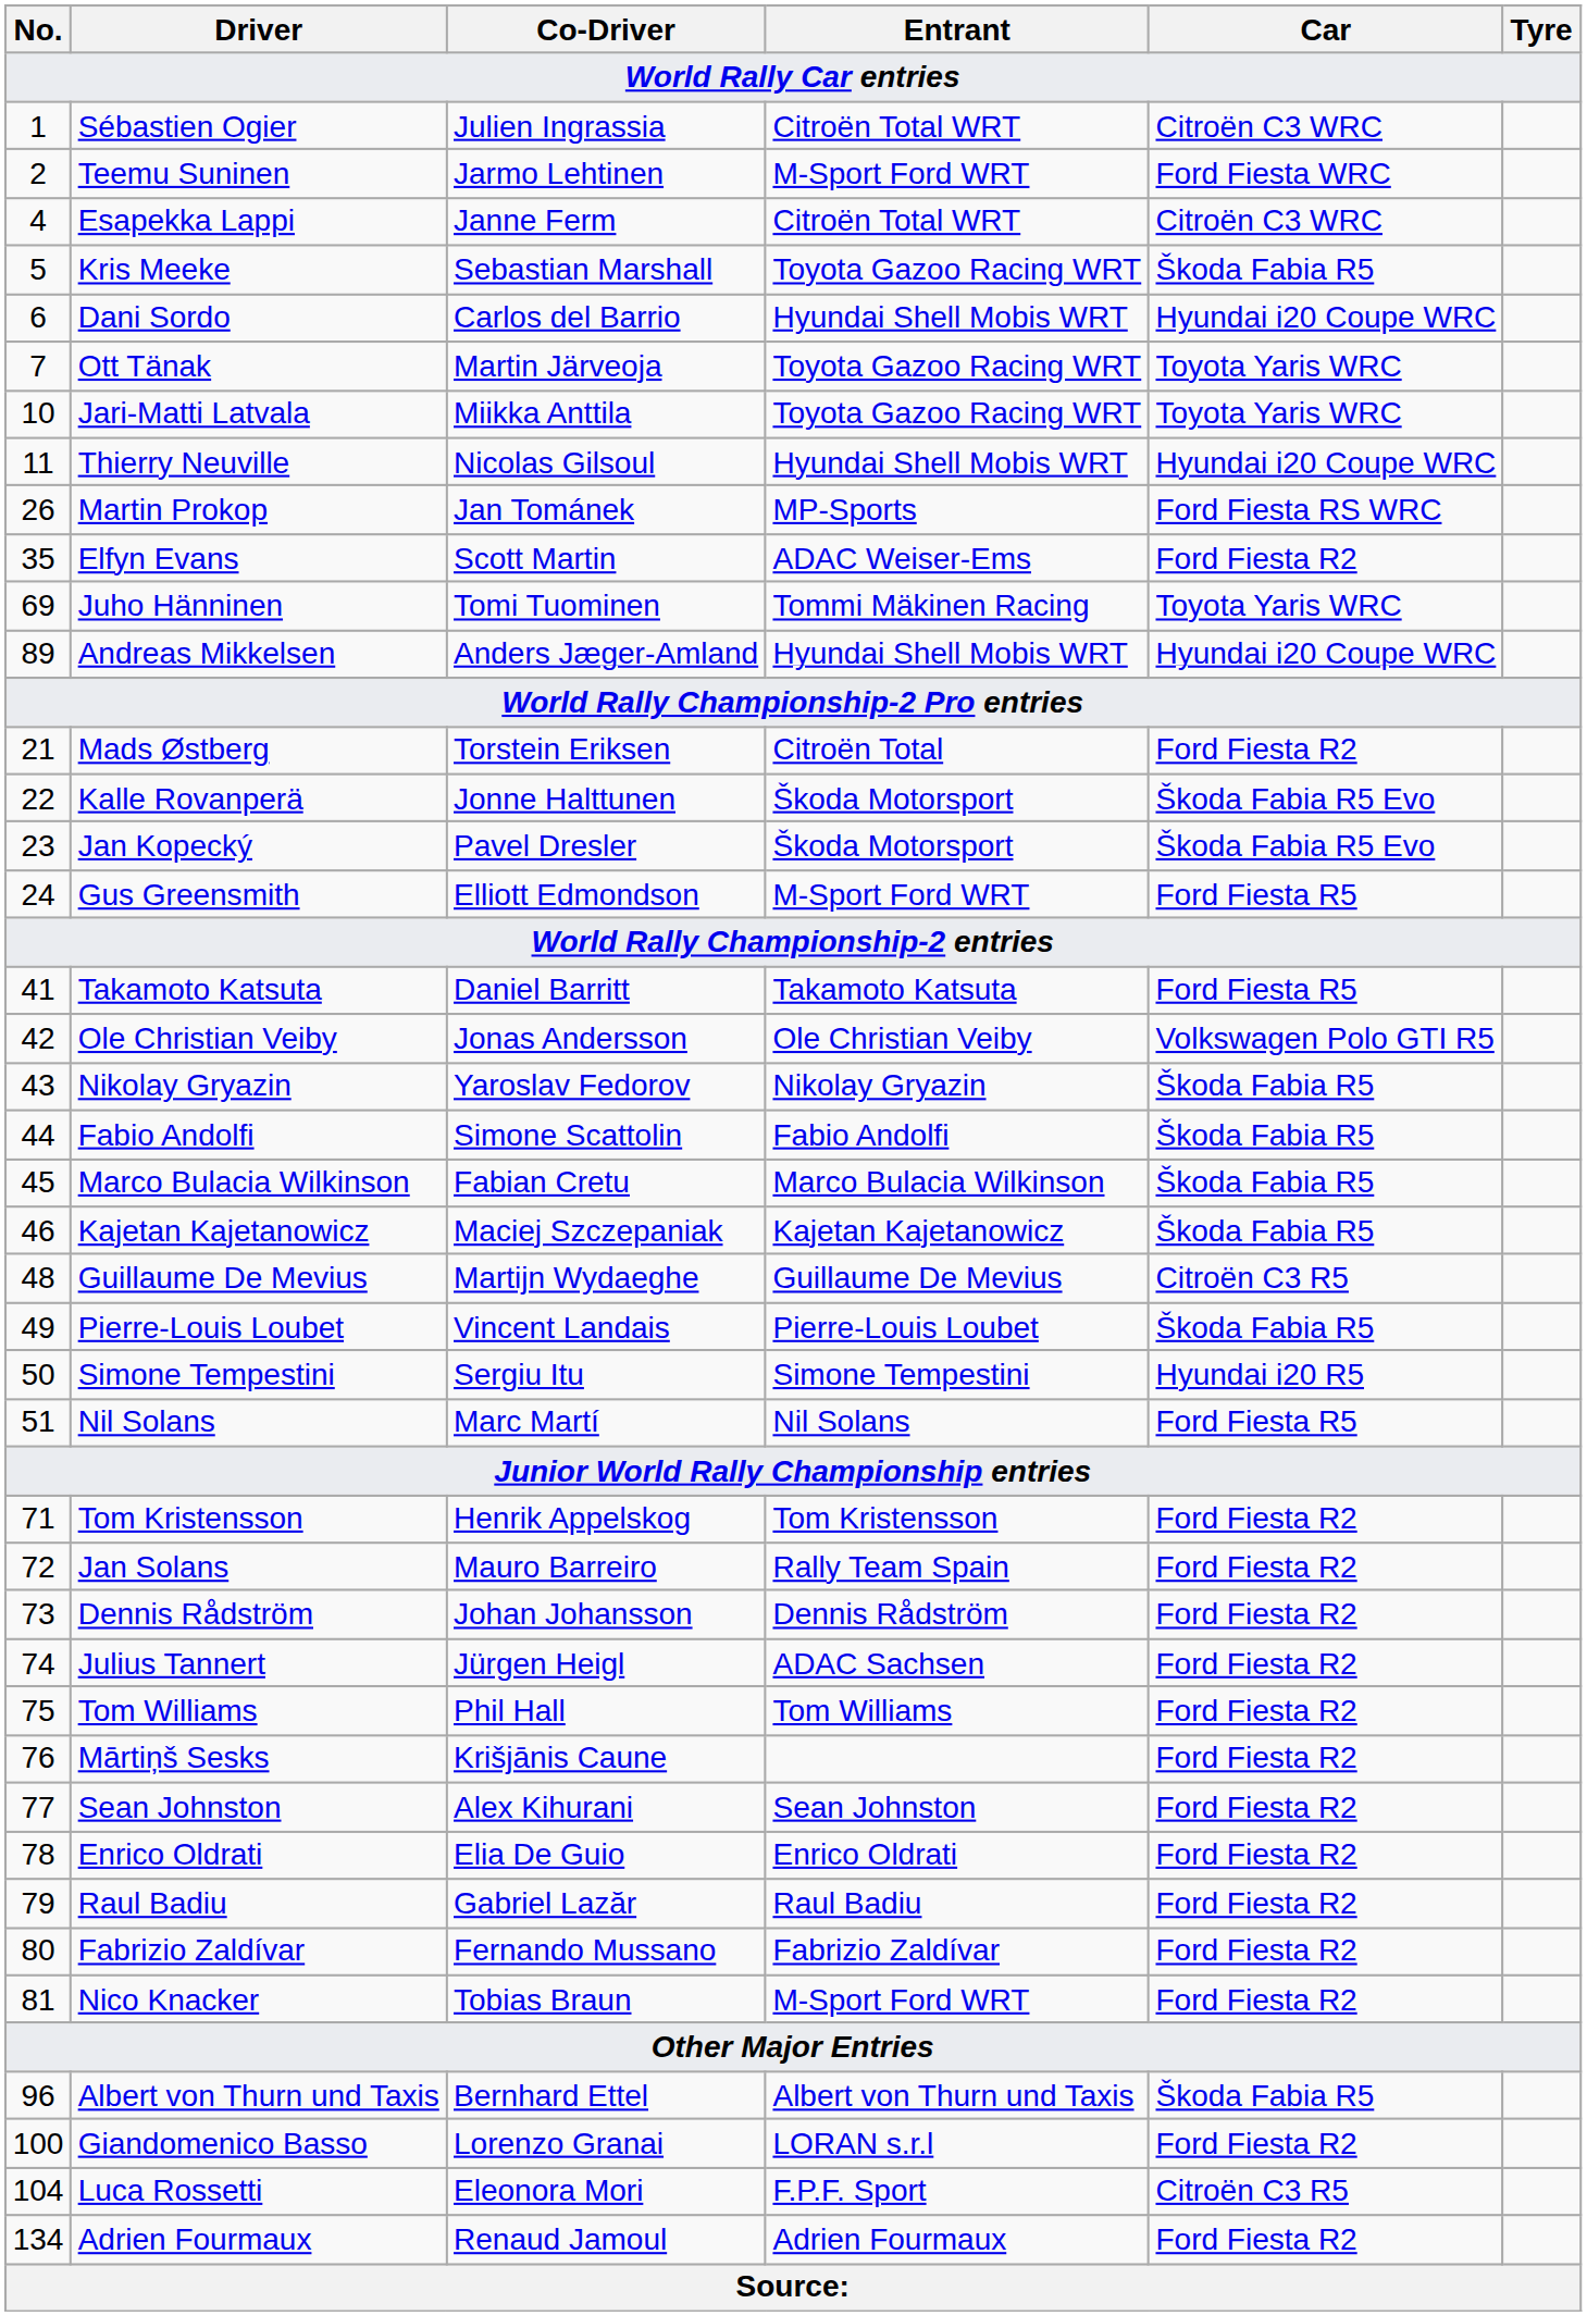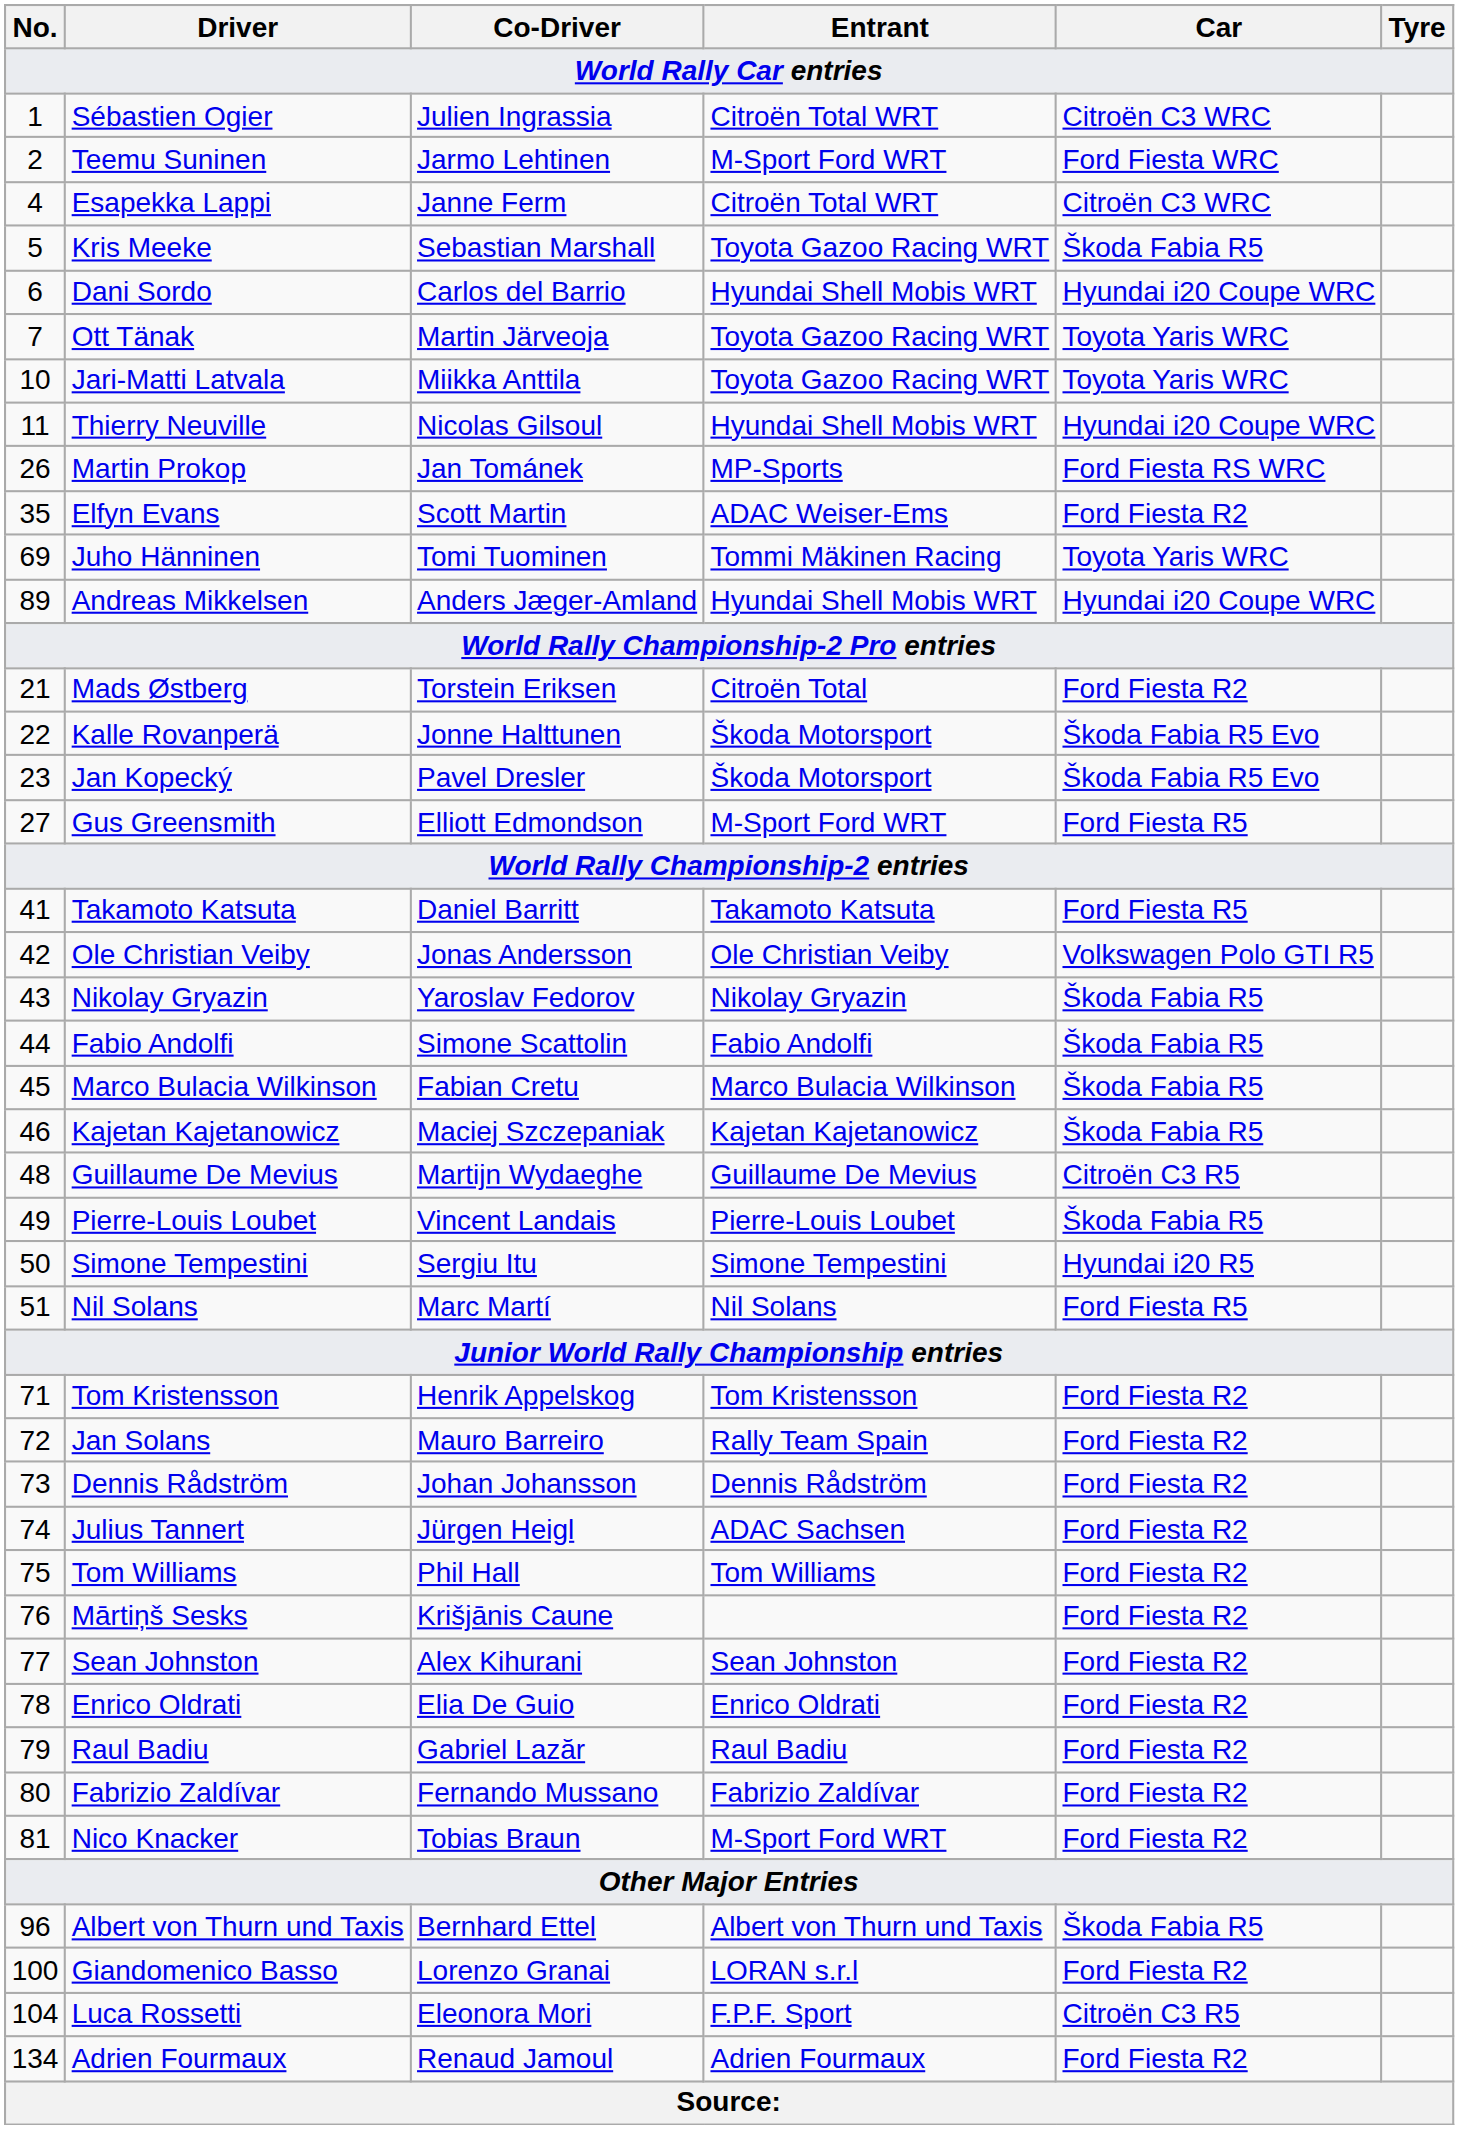Gus Greensmith | No.: 24 -> 27
